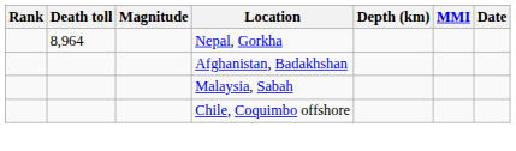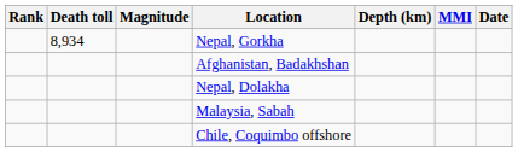Nepal, Gorkha | Death toll: 8,964 -> 8,934
+ row: Nepal, Dolakha
